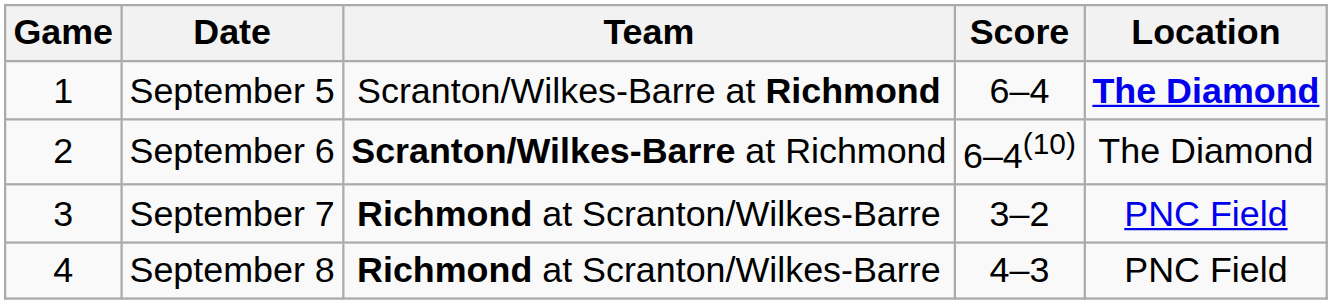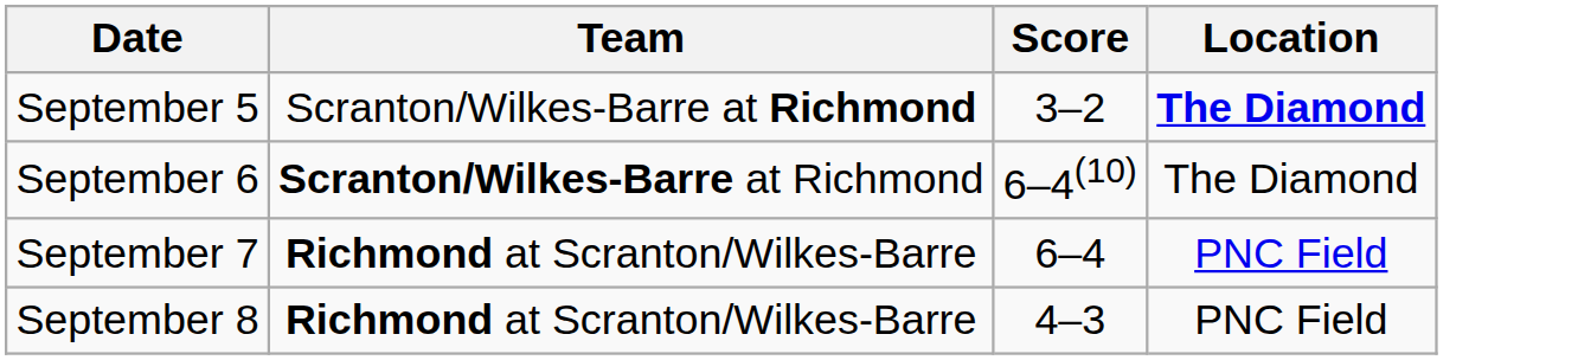- column: Game | 1 | 2 | 3 | 4
September 5 | Score: 6–4 -> 3–2
September 7 | Score: 3–2 -> 6–4
